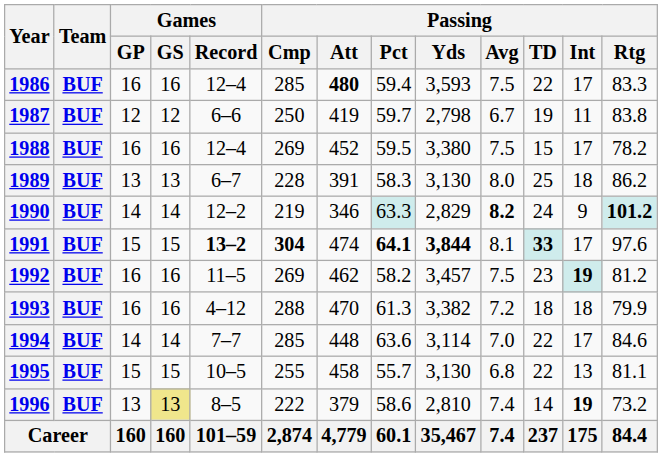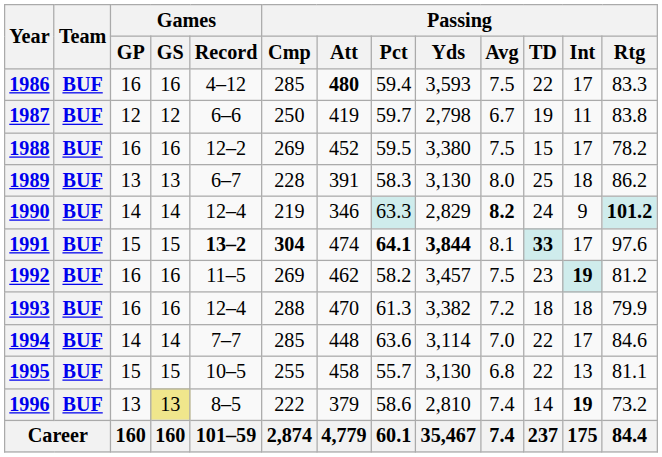1986 | Games / Record: 12–4 -> 4–12
1988 | Games / Record: 12–4 -> 12–2
1990 | Games / Record: 12–2 -> 12–4
1993 | Games / Record: 4–12 -> 12–4
